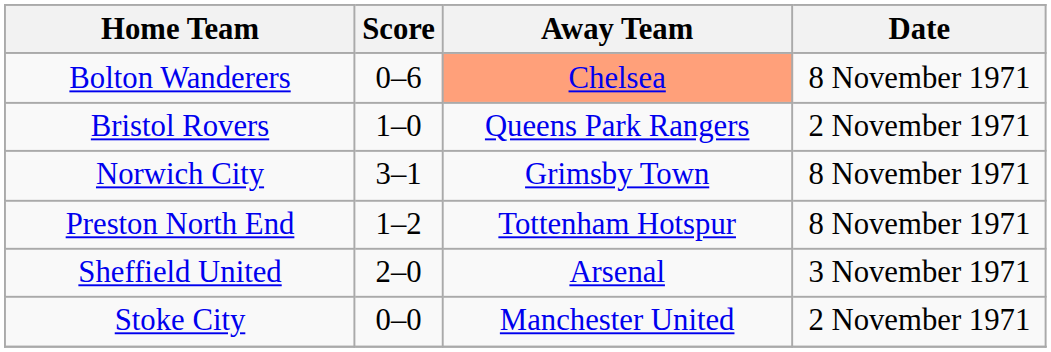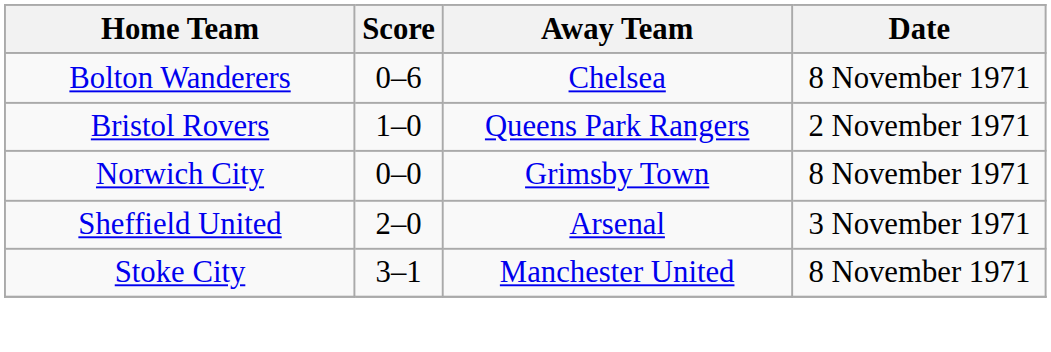Bolton Wanderers | Away Team: lightsalmon background -> no background
Norwich City | Score: 3–1 -> 0–0
- row: Preston North End | 1–2 | Tottenham Hotspur | 8 November 1971
Stoke City | Score: 0–0 -> 3–1
Stoke City | Date: 2 November 1971 -> 8 November 1971
